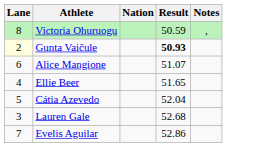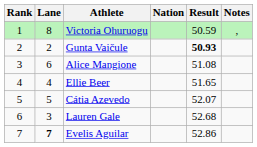+ column: Rank | 1 | 2 | 3 | 4 | 5 | 6 | 7
Gunta Vaičule | Lane: lightyellow background -> no background
Alice Mangione | Result: 51.07 -> 51.08
Cátia Azevedo | Result: 52.04 -> 52.07
Evelis Aguilar | Lane: normal -> bold
